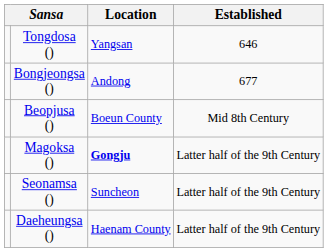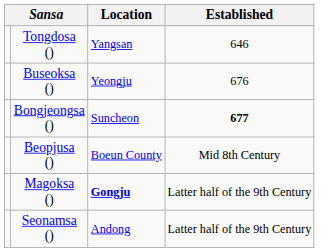+ row: Buseoksa () | Yeongju | 676
Bongjeongsa () | Location: Andong -> Suncheon
Bongjeongsa () | Established: normal -> bold
Seonamsa () | Location: Suncheon -> Andong
- row: Daeheungsa () | Haenam County | Latter half of the 9th Century
